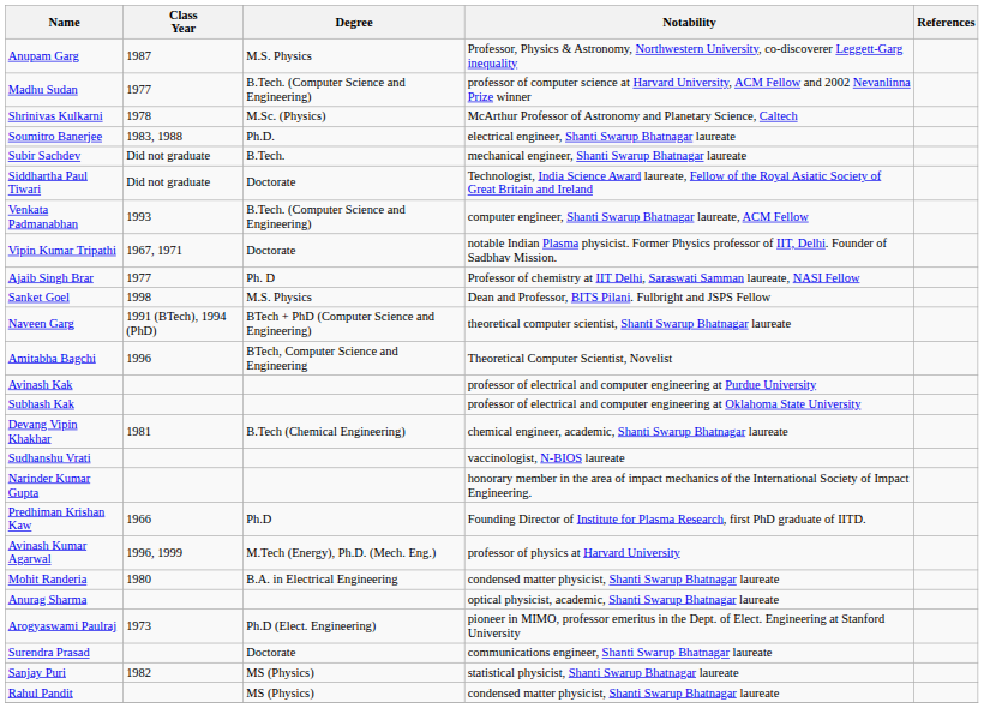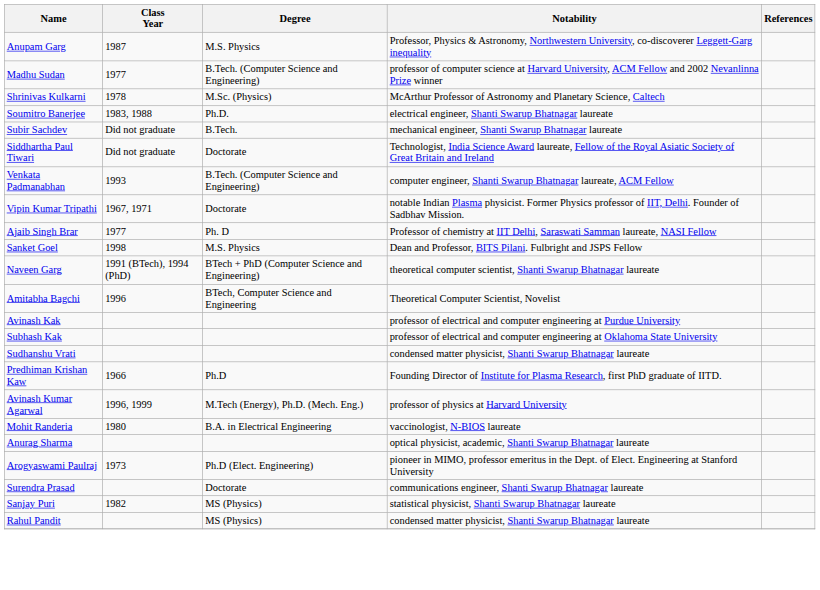- row: Devang Vipin Khakhar | 1981 | B.Tech (Chemical Engineering) | chemical engineer, academic, Shanti Swarup Bhatnagar laureate
Sudhanshu Vrati | Notability: vaccinologist, N-BIOS laureate -> condensed matter physicist, Shanti Swarup Bhatnagar laureate
- row: Narinder Kumar Gupta | honorary member in the area of impact mechanics of the International Society of Impact Engineering.
Mohit Randeria | Notability: condensed matter physicist, Shanti Swarup Bhatnagar laureate -> vaccinologist, N-BIOS laureate
